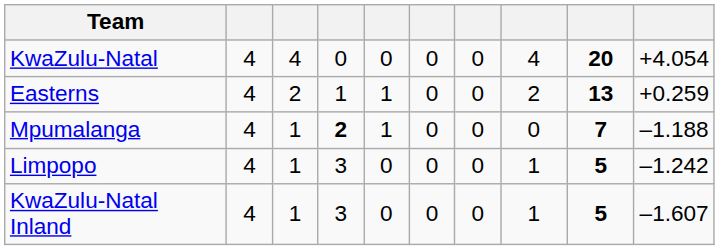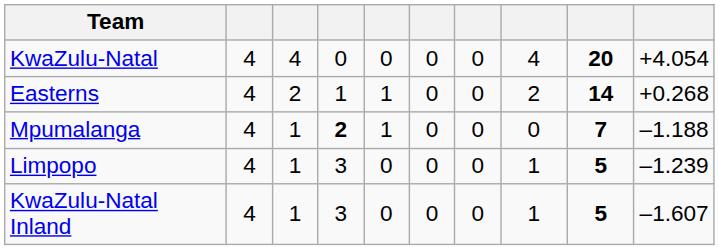Easterns | column 9: 13 -> 14
Easterns | column 10: +0.259 -> +0.268
Limpopo | column 10: –1.242 -> –1.239
